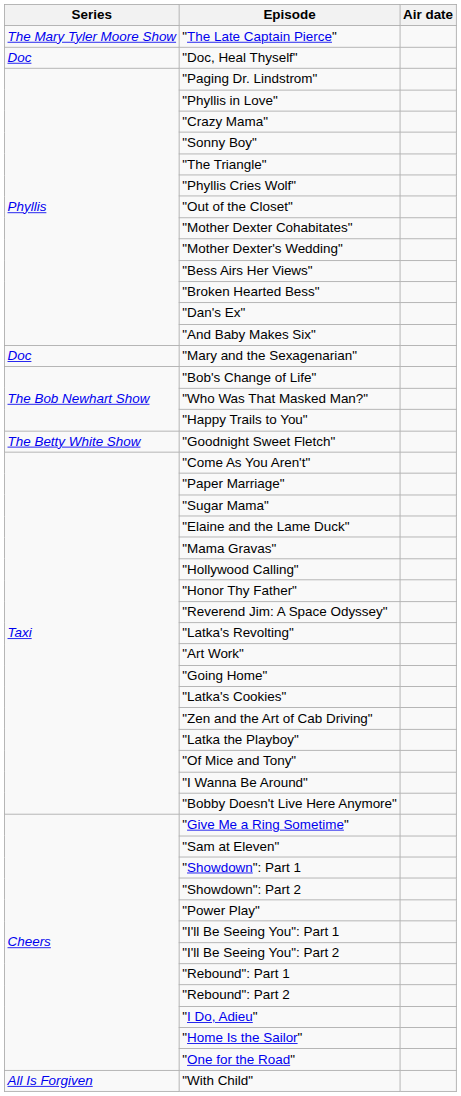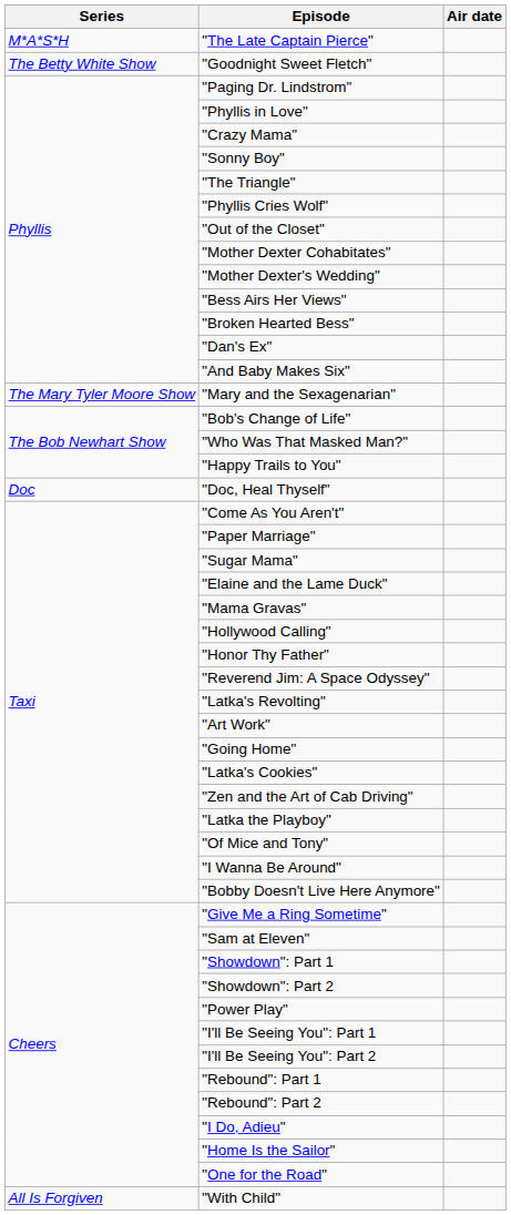"The Late Captain Pierce" | Series: The Mary Tyler Moore Show -> M*A*S*H
rows swapped: "Doc, Heal Thyself" <-> "Goodnight Sweet Fletch"
"Mary and the Sexagenarian" | Series: Doc -> The Mary Tyler Moore Show
